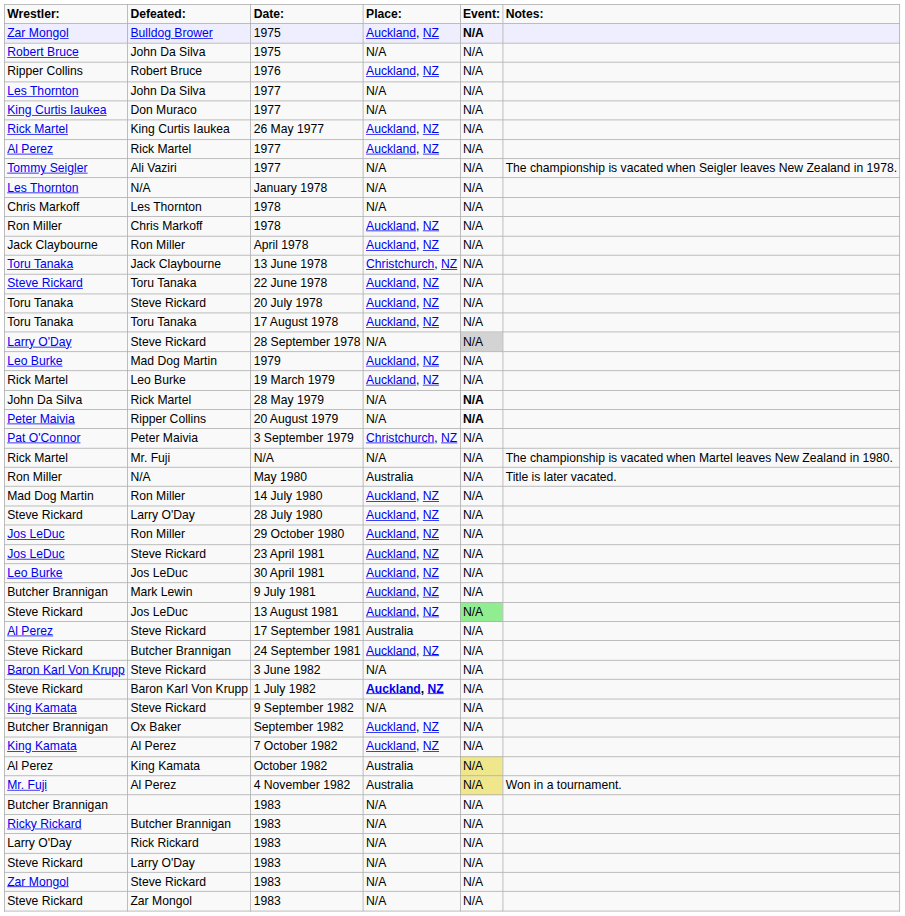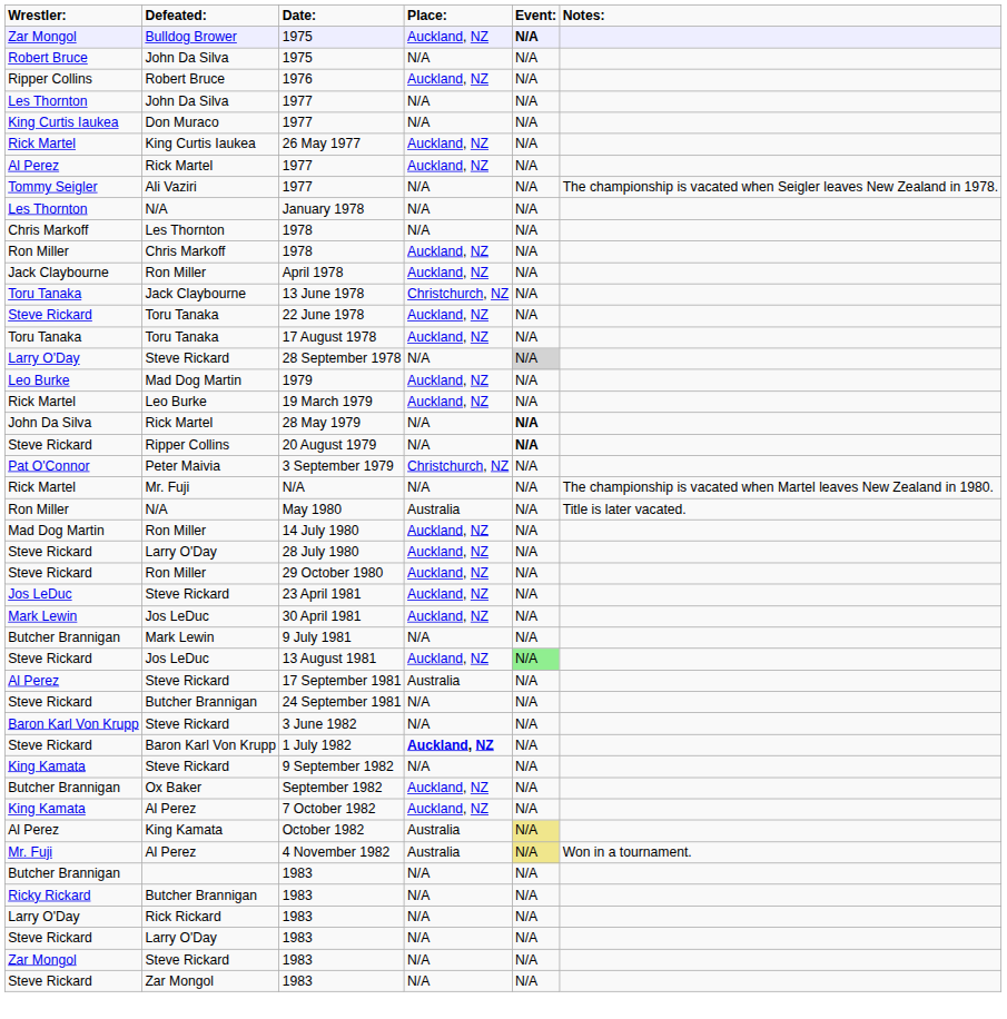- row: Toru Tanaka | Steve Rickard | 20 July 1978 | Auckland, NZ | N/A
20 August 1979 | Wrestler:: Peter Maivia -> Steve Rickard
29 October 1980 | Wrestler:: Jos LeDuc -> Steve Rickard
30 April 1981 | Wrestler:: Leo Burke -> Mark Lewin
9 July 1981 | Place:: Auckland, NZ -> N/A
24 September 1981 | Place:: Auckland, NZ -> N/A
